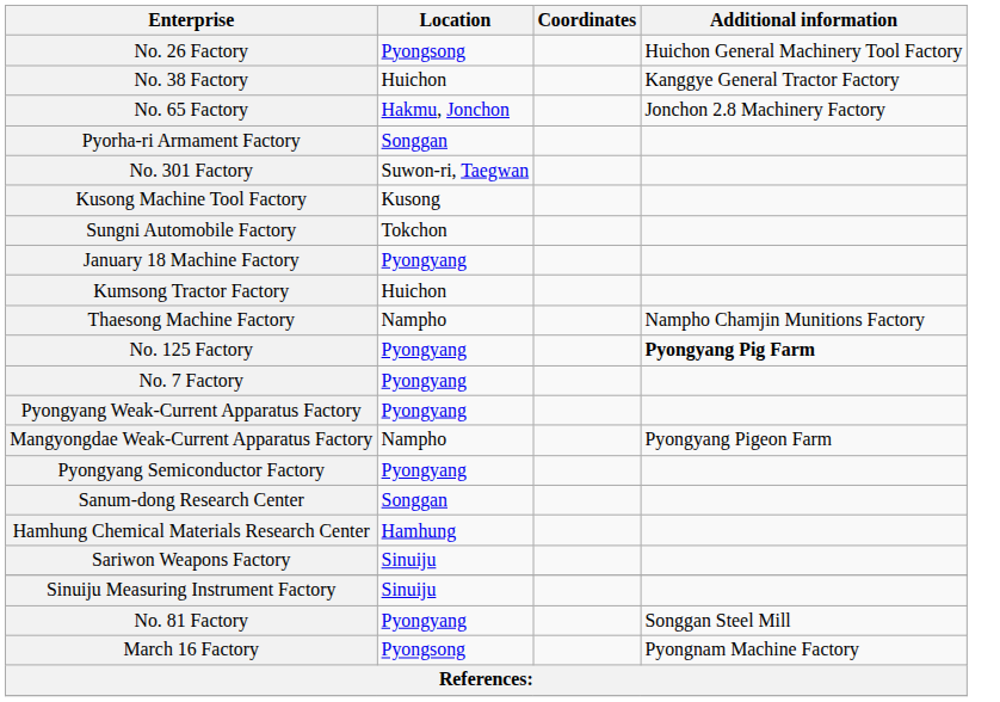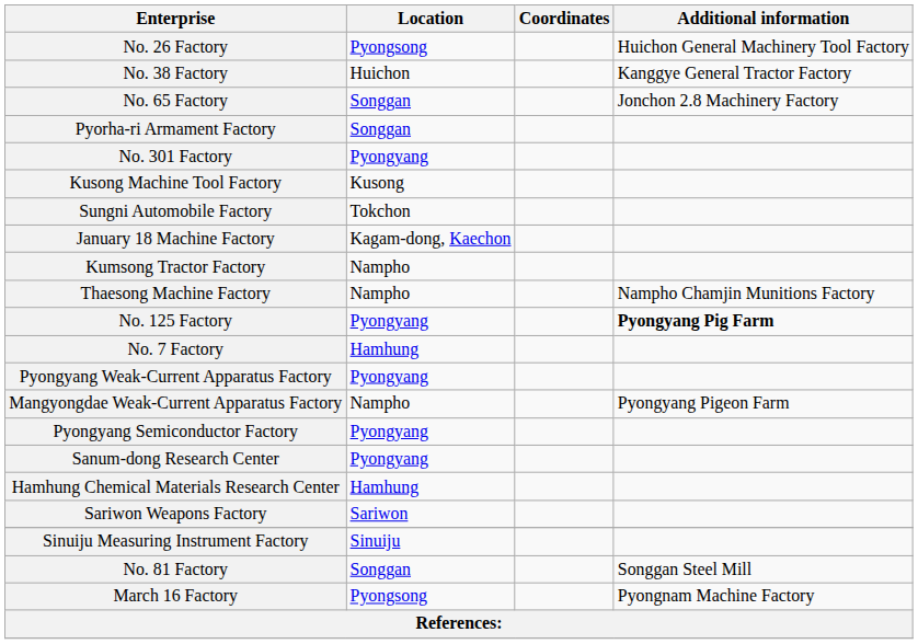No. 65 Factory | Location: Hakmu, Jonchon -> Songgan
No. 301 Factory | Location: Suwon-ri, Taegwan -> Pyongyang
January 18 Machine Factory | Location: Pyongyang -> Kagam-dong, Kaechon
Kumsong Tractor Factory | Location: Huichon -> Nampho
No. 7 Factory | Location: Pyongyang -> Hamhung
Sanum-dong Research Center | Location: Songgan -> Pyongyang
Sariwon Weapons Factory | Location: Sinuiju -> Sariwon
No. 81 Factory | Location: Pyongyang -> Songgan
